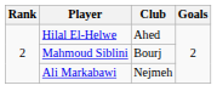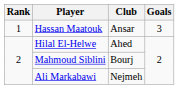+ row: 1 | Hassan Maatouk | Ansar | 3
